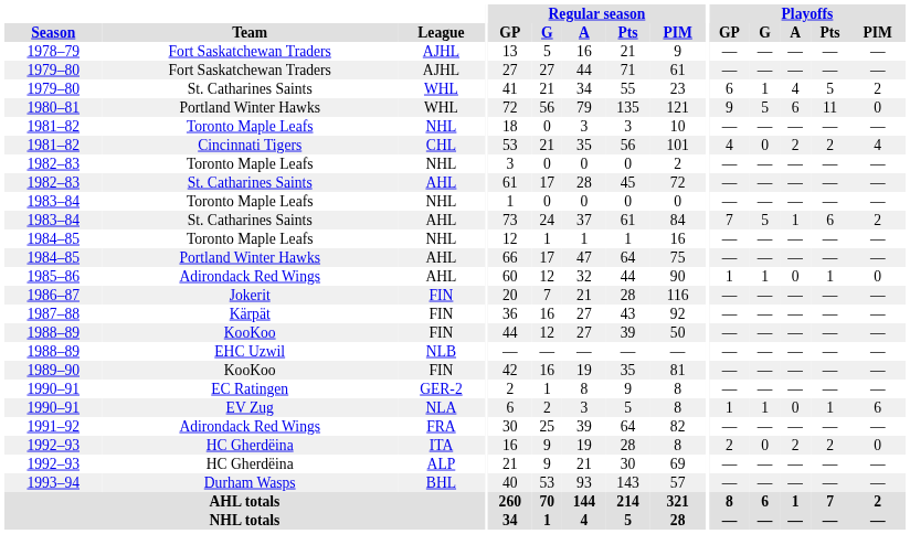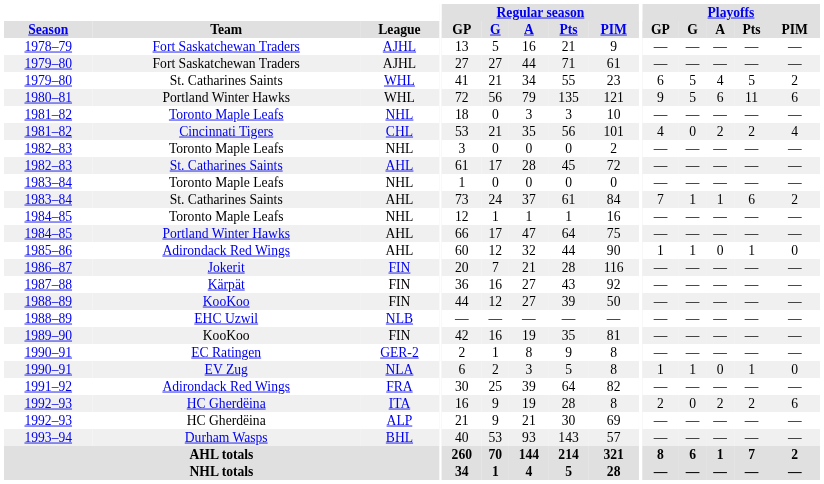1979–80 / WHL | Playoffs / G: 1 -> 5
1980–81 | Playoffs / PIM: 0 -> 6
1983–84 / AHL | Playoffs / G: 5 -> 1
1990–91 / NLA | Playoffs / PIM: 6 -> 0
1992–93 / ITA | Playoffs / PIM: 0 -> 6
